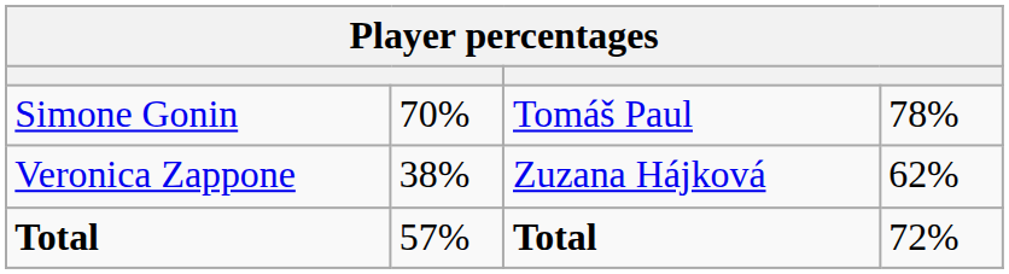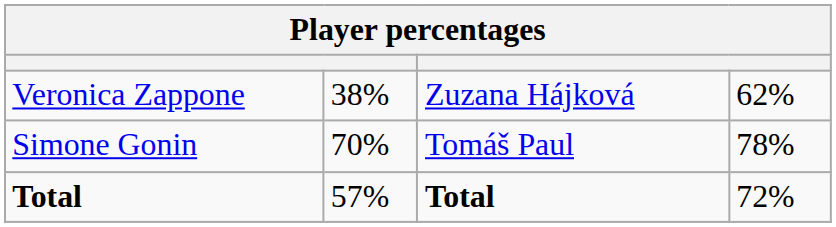rows swapped: Veronica Zappone <-> Simone Gonin
